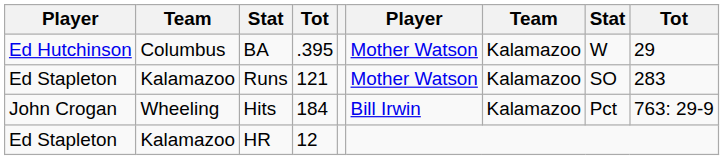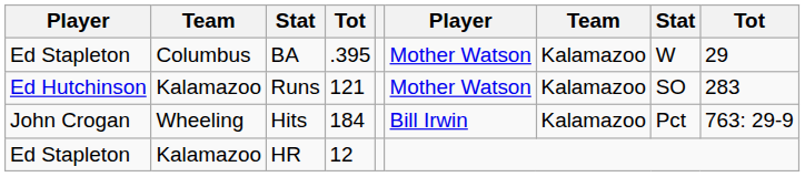BA | column 1: Ed Hutchinson -> Ed Stapleton
Runs | column 1: Ed Stapleton -> Ed Hutchinson
